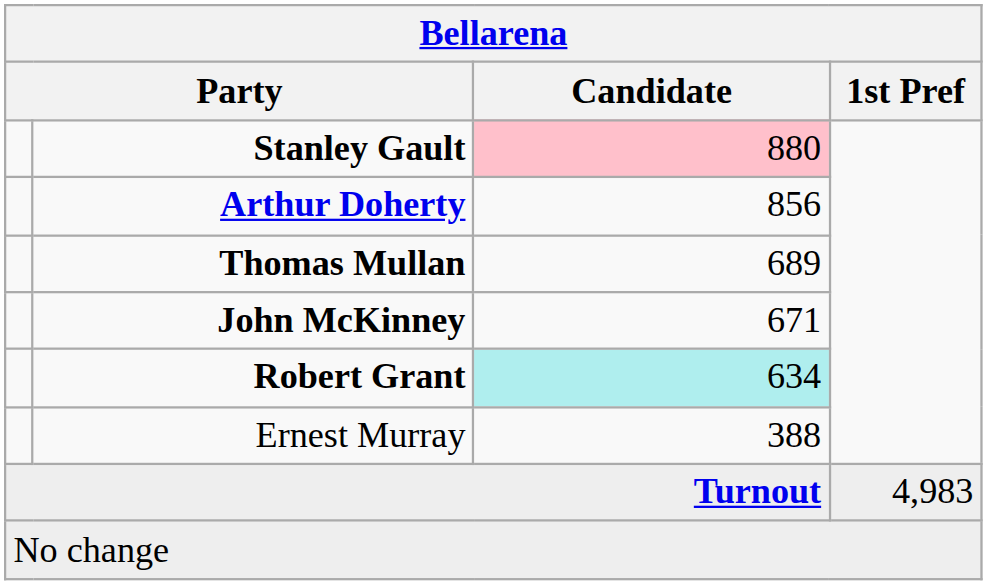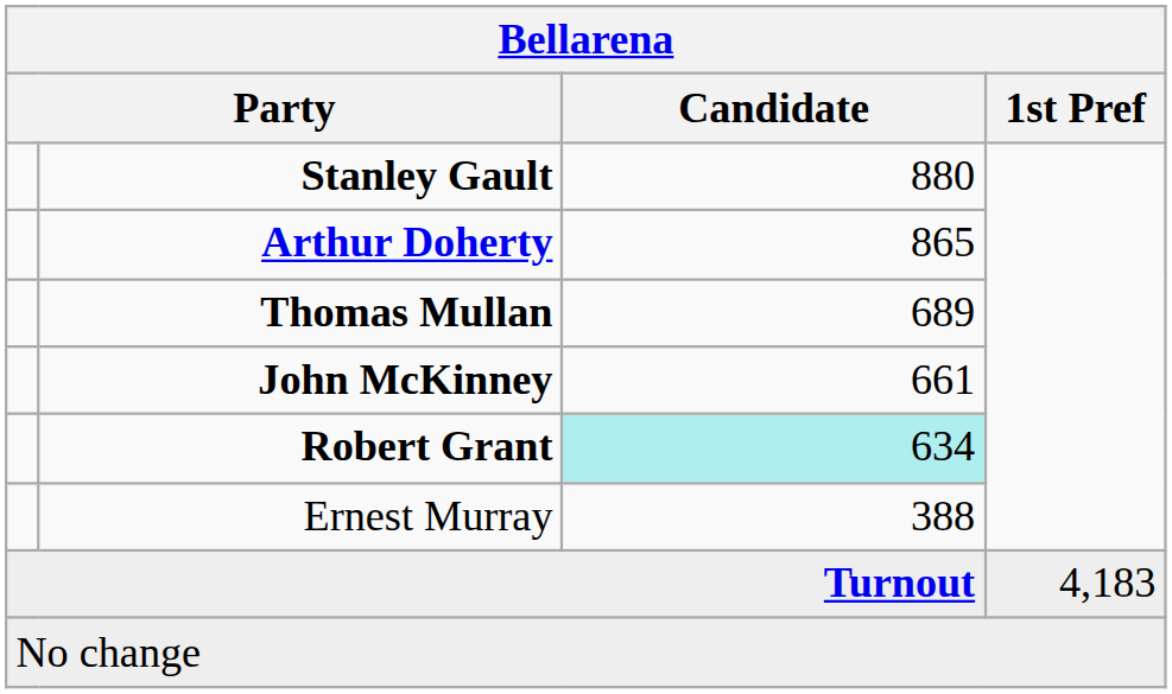Stanley Gault | Candidate: pink background -> no background
Arthur Doherty | Candidate: 856 -> 865
John McKinney | Candidate: 671 -> 661
Turnout | 1st Pref: 4,983 -> 4,183
